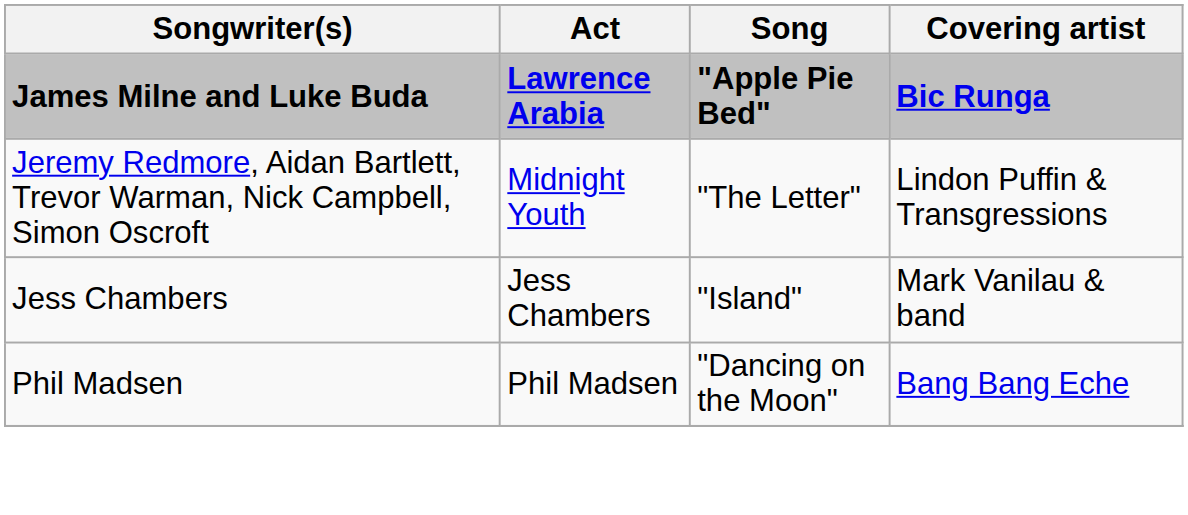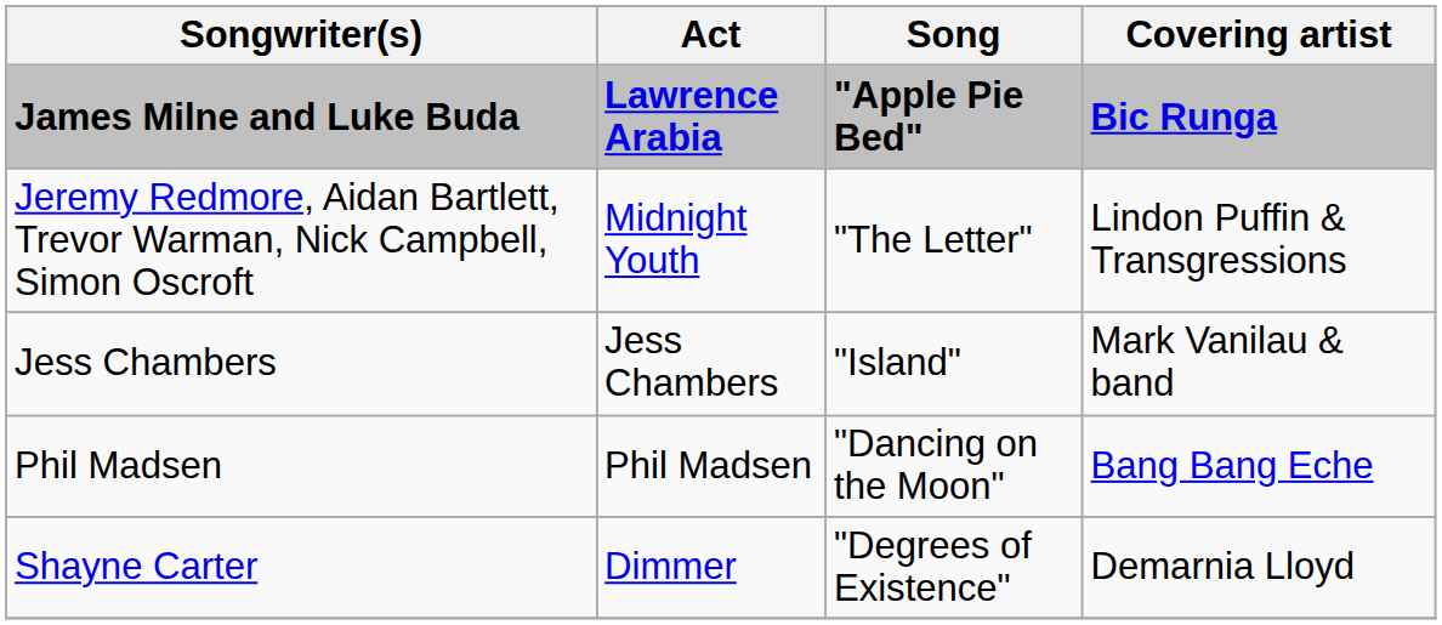+ row: Shayne Carter | Dimmer | "Degrees of Existence" | Demarnia Lloyd
